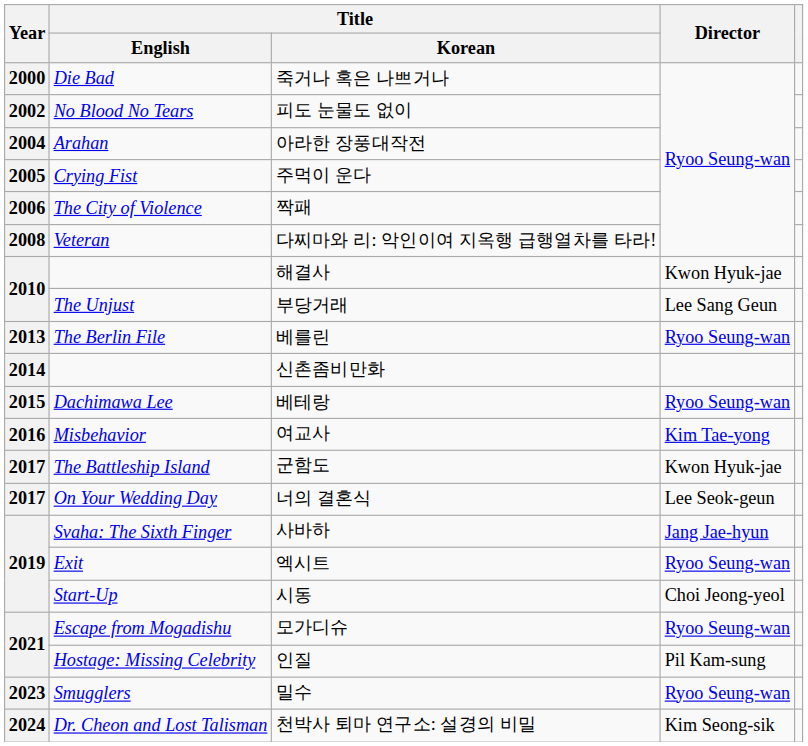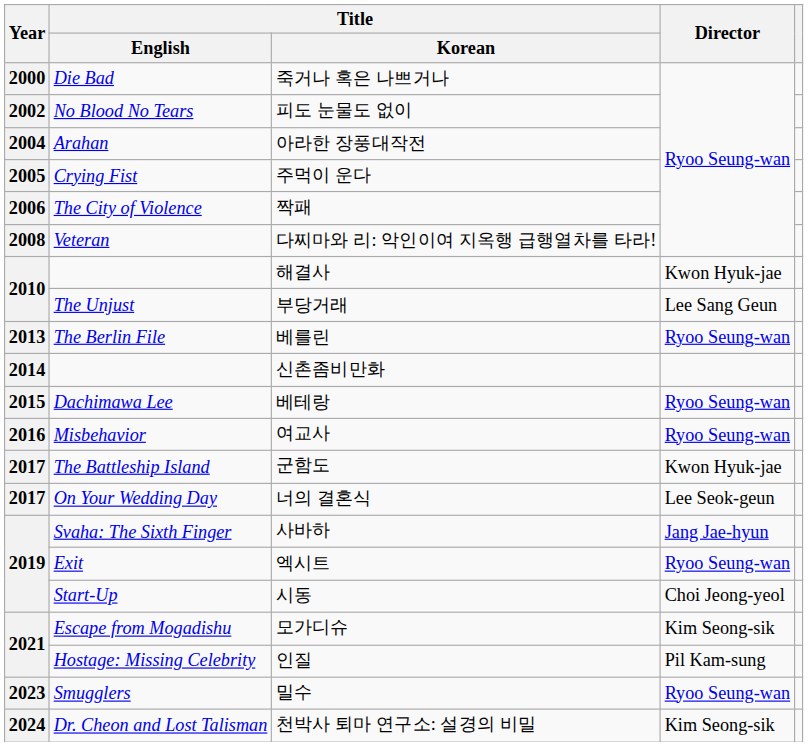여교사 | Director: Kim Tae-yong -> Ryoo Seung-wan
모가디슈 | Director: Ryoo Seung-wan -> Kim Seong-sik
